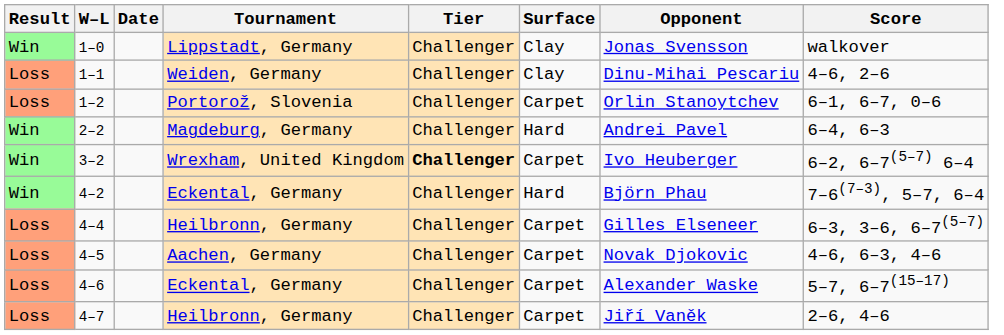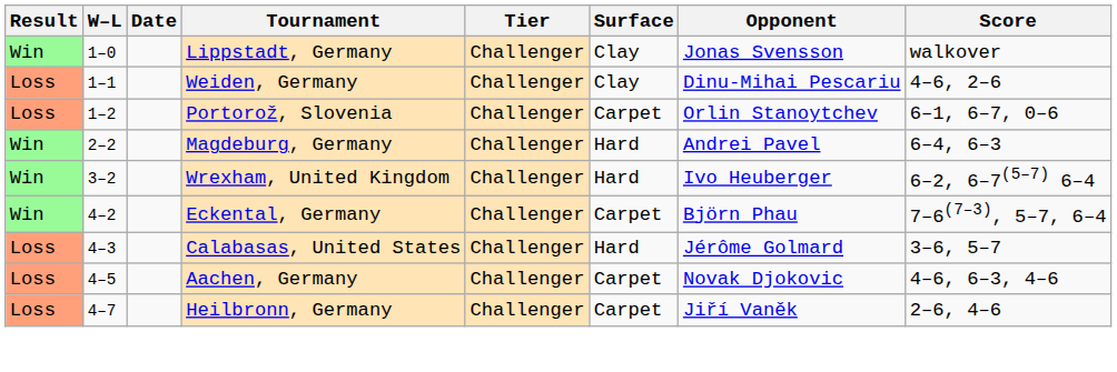3–2 | Tier: bold -> normal
3–2 | Surface: Carpet -> Hard
4–2 | Surface: Hard -> Carpet
+ row: Loss | 4–3 | Calabasas, United States | Challenger | Hard | Jérôme Golmard | 3–6, 5–7
- row: Loss | 4–4 | Heilbronn, Germany | Challenger | Carpet | Gilles Elseneer | 6–3, 3–6, 6–7(5–7)
- row: Loss | 4–6 | Eckental, Germany | Challenger | Carpet | Alexander Waske | 5–7, 6–7(15–17)
